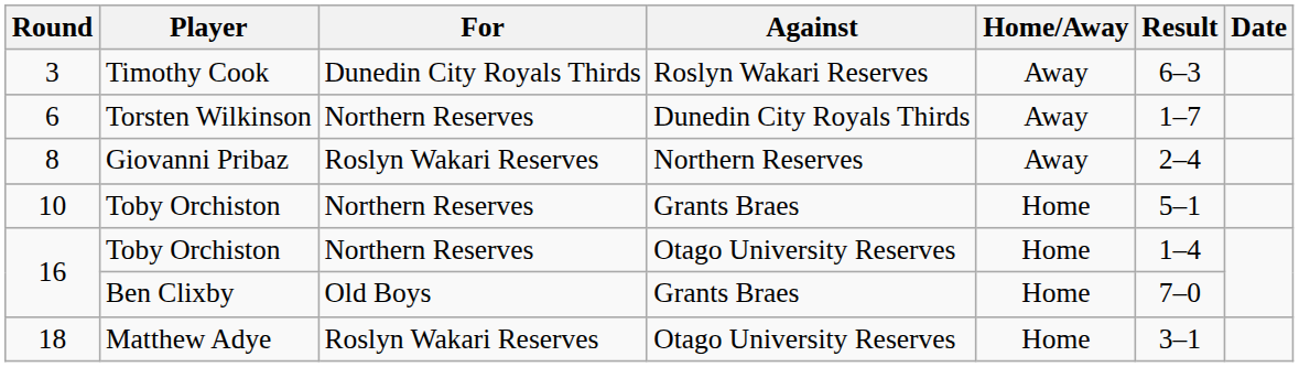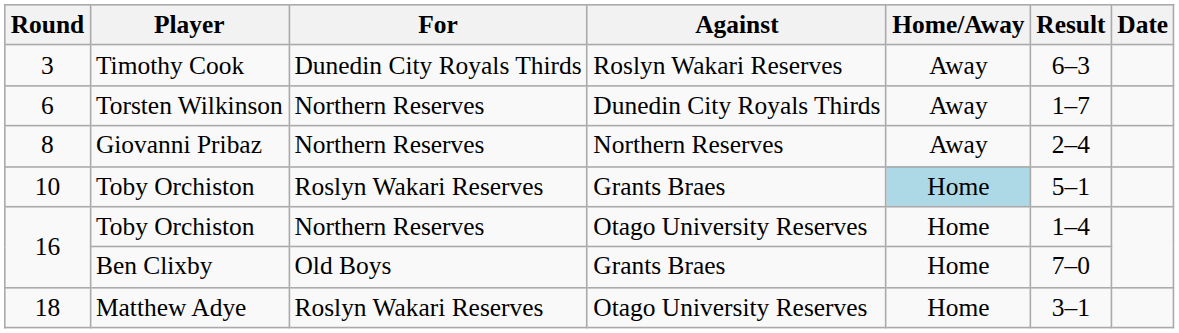8 | For: Roslyn Wakari Reserves -> Northern Reserves
10 | For: Northern Reserves -> Roslyn Wakari Reserves
10 | Home/Away: no background -> lightblue background
